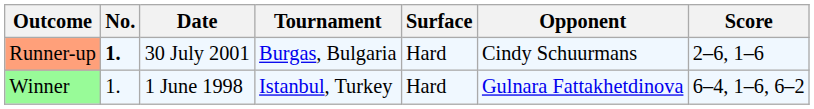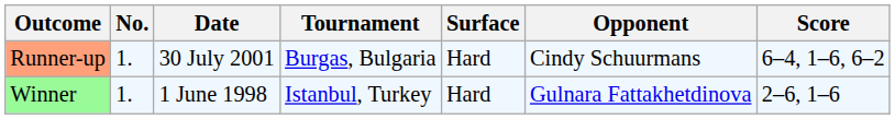Runner-up | No.: bold -> normal
Runner-up | Score: 2–6, 1–6 -> 6–4, 1–6, 6–2
Winner | Score: 6–4, 1–6, 6–2 -> 2–6, 1–6
